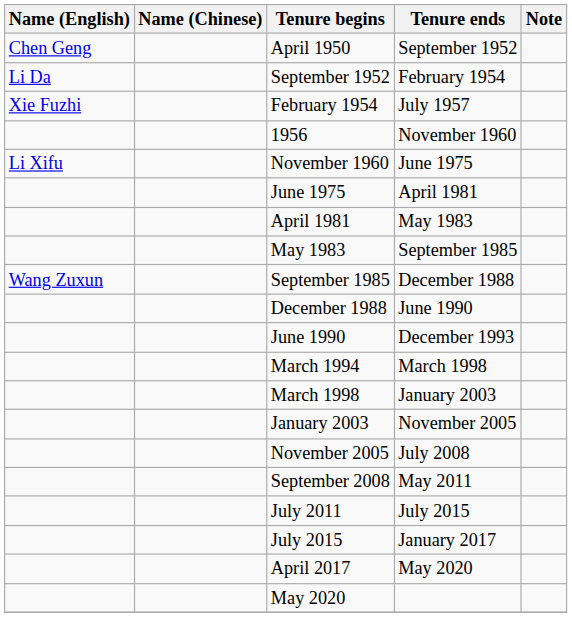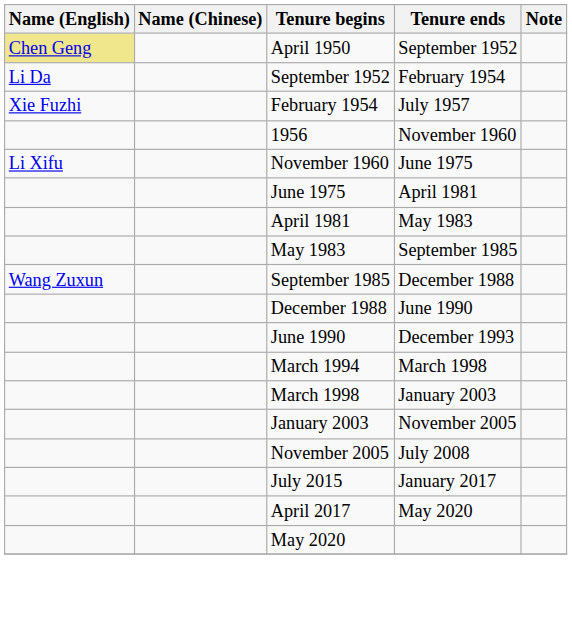April 1950 | Name (English): no background -> khaki background
- row: September 2008 | May 2011
- row: July 2011 | July 2015
